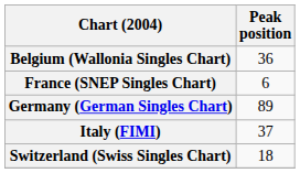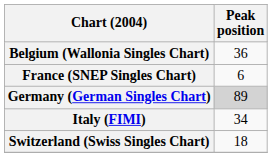Germany (German Singles Chart) | Peak position: no background -> lightgrey background
Italy (FIMI) | Peak position: 37 -> 34
